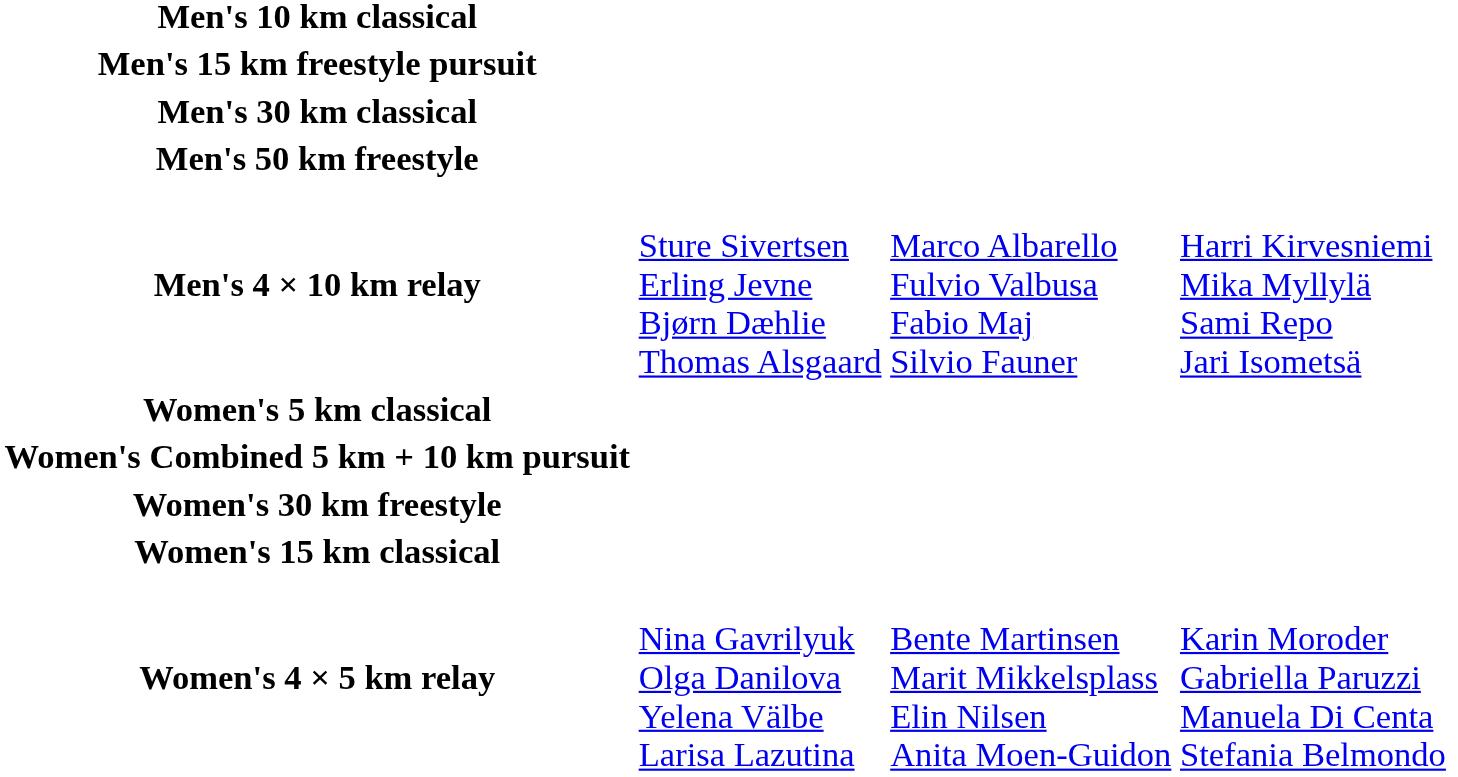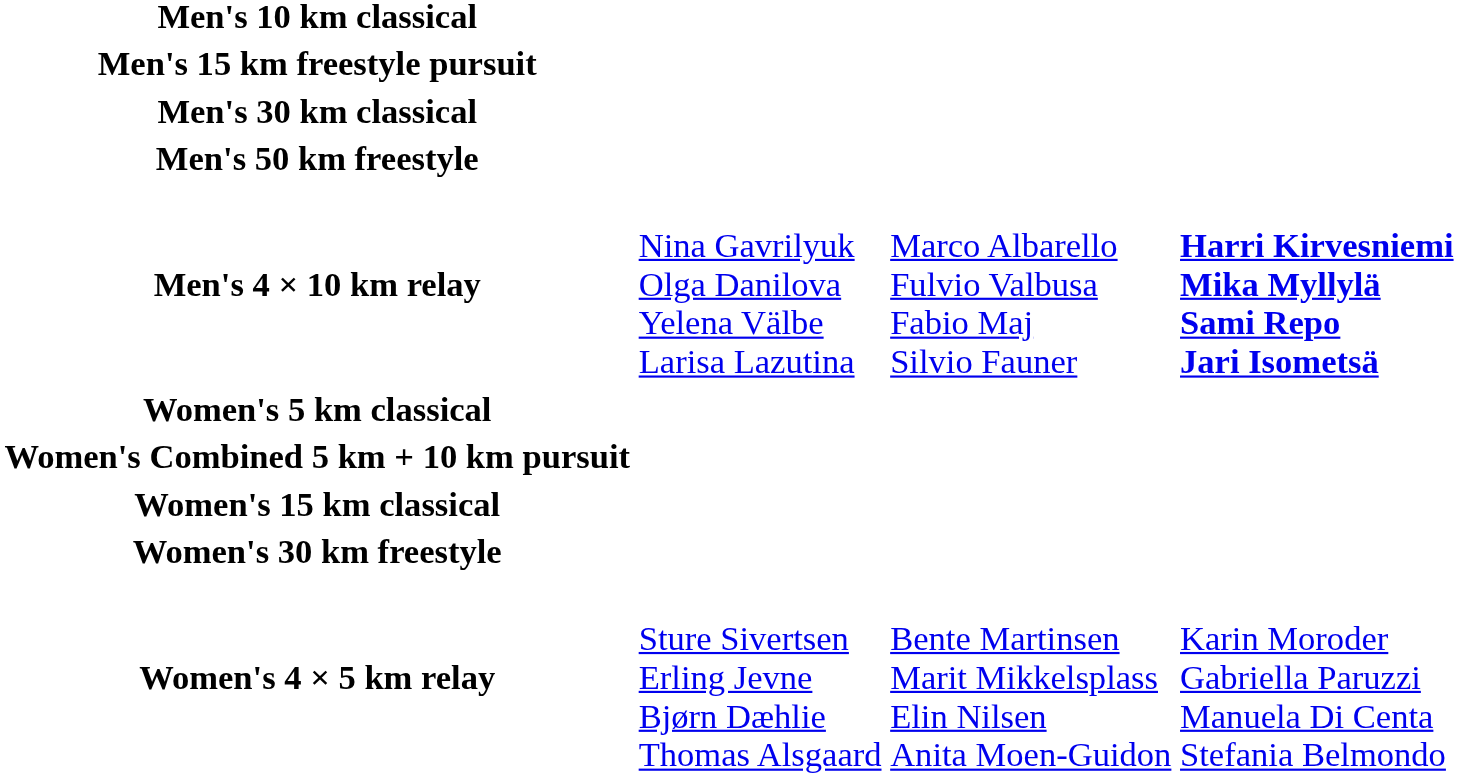Men's 4 × 10 km relay | column 2: Sture Sivertsen Erling Jevne Bjørn Dæhlie Thomas Alsgaard -> Nina Gavrilyuk Olga Danilova Yelena Välbe Larisa Lazutina
Men's 4 × 10 km relay | column 4: normal -> bold
rows swapped: Women's 15 km classical <-> Women's 30 km freestyle
Women's 4 × 5 km relay | column 2: Nina Gavrilyuk Olga Danilova Yelena Välbe Larisa Lazutina -> Sture Sivertsen Erling Jevne Bjørn Dæhlie Thomas Alsgaard
